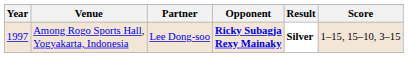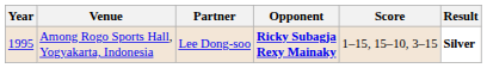columns swapped: Score <-> Result
Among Rogo Sports Hall, Yogyakarta, Indonesia | Year: 1997 -> 1995
